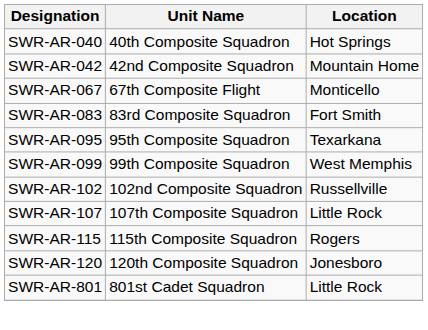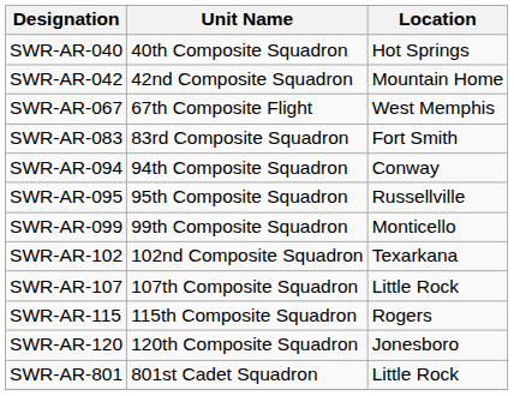SWR-AR-067 | Location: Monticello -> West Memphis
+ row: SWR-AR-094 | 94th Composite Squadron | Conway
SWR-AR-095 | Location: Texarkana -> Russellville
SWR-AR-099 | Location: West Memphis -> Monticello
SWR-AR-102 | Location: Russellville -> Texarkana
